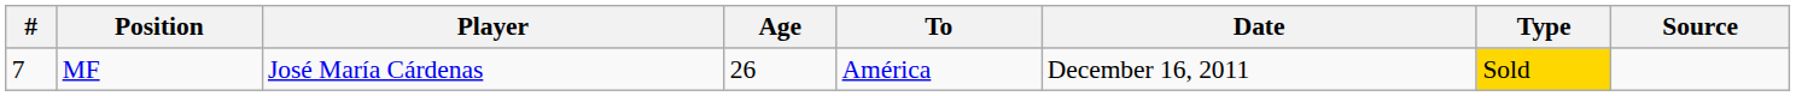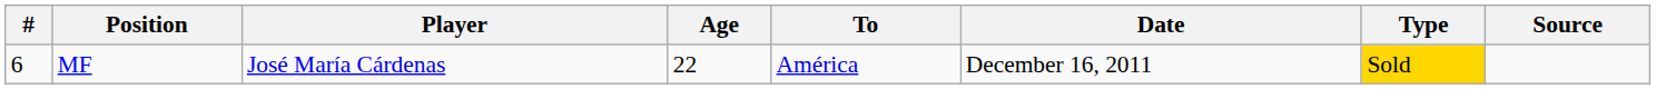MF | #: 7 -> 6
MF | Age: 26 -> 22
